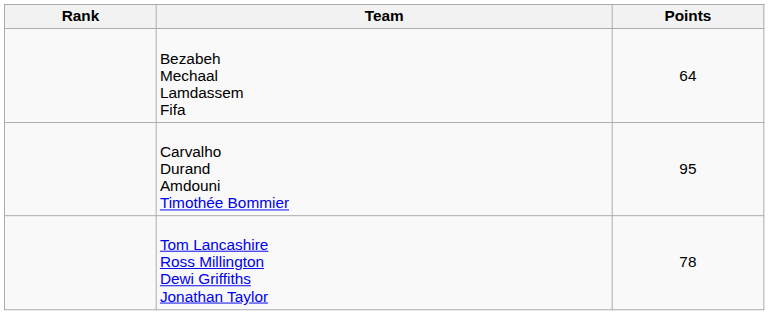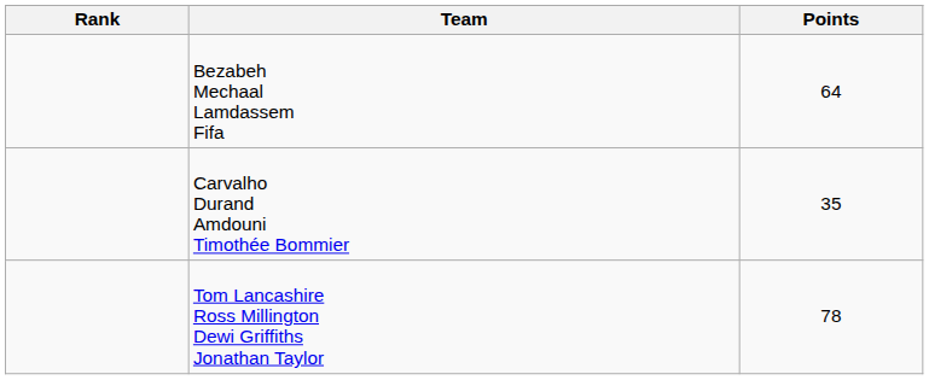Carvalho Durand Amdouni Timothée Bommier | Points: 95 -> 35
